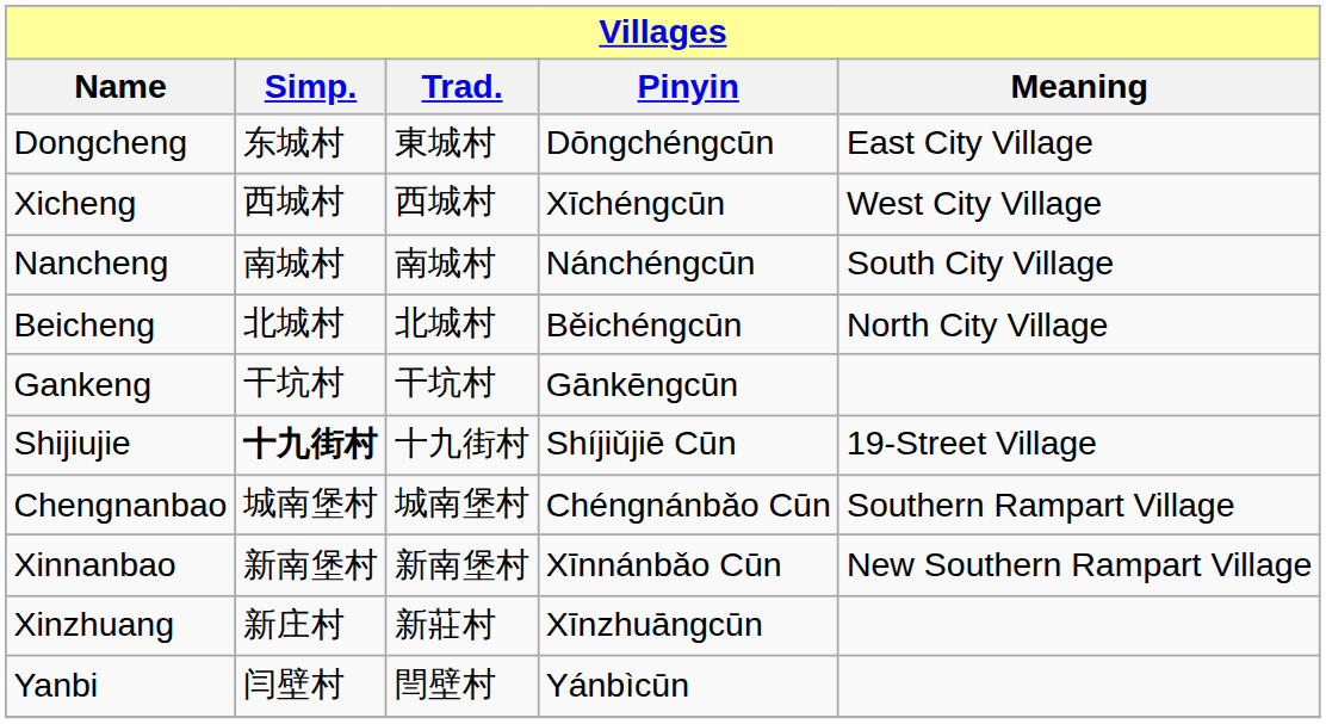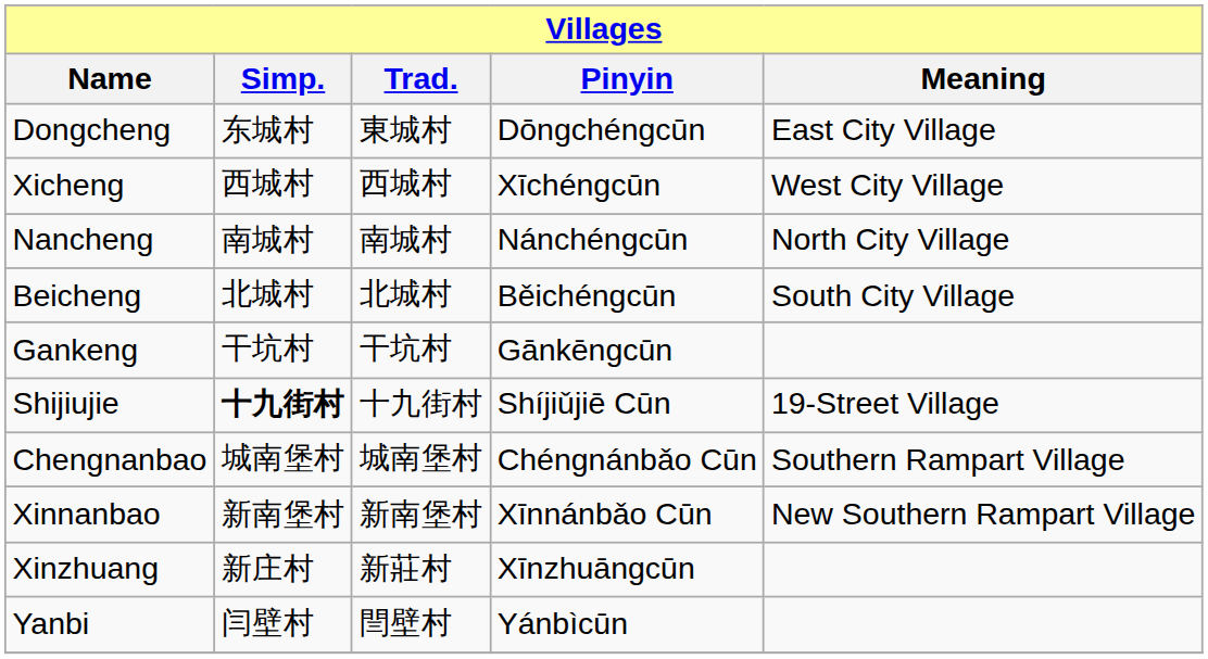Nancheng | Meaning: South City Village -> North City Village
Beicheng | Meaning: North City Village -> South City Village
